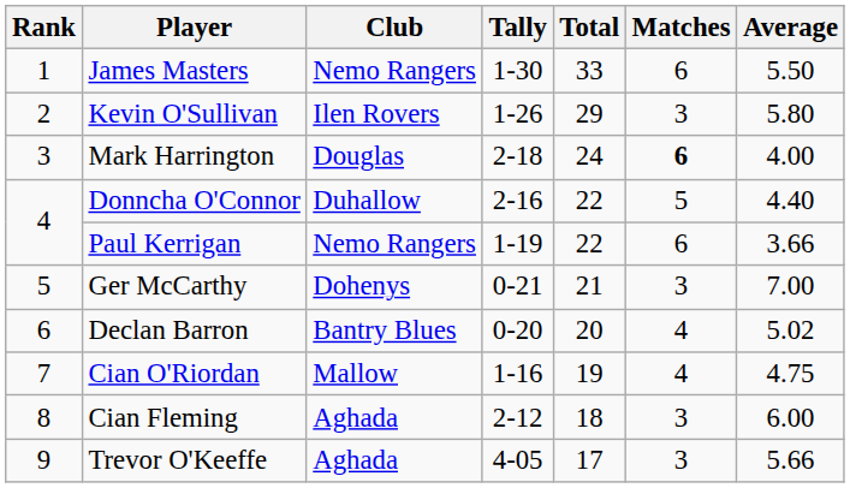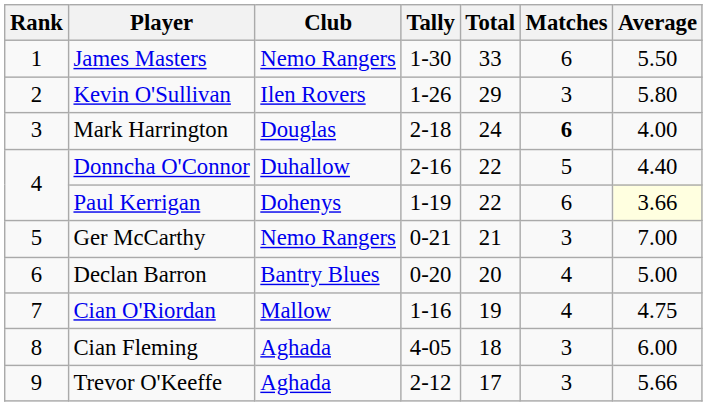Paul Kerrigan | Club: Nemo Rangers -> Dohenys
Paul Kerrigan | Average: no background -> lightyellow background
Ger McCarthy | Club: Dohenys -> Nemo Rangers
Declan Barron | Average: 5.02 -> 5.00
Cian Fleming | Tally: 2-12 -> 4-05
Trevor O'Keeffe | Tally: 4-05 -> 2-12
